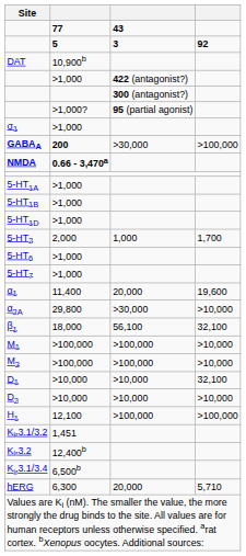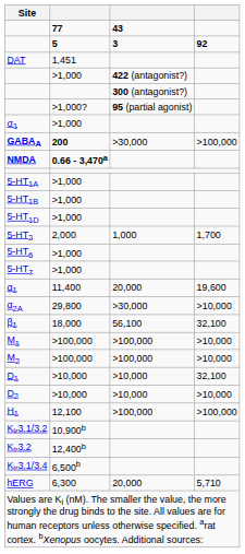DAT | column 2: 10,900b -> 1,451
Kir3.1/3.2 | column 2: 1,451 -> 10,900b
